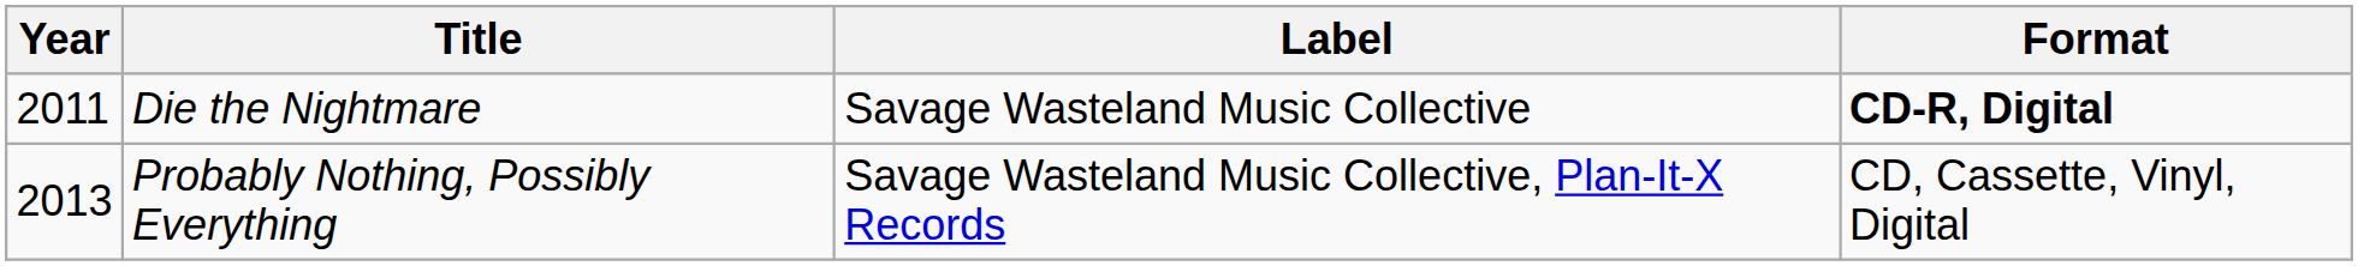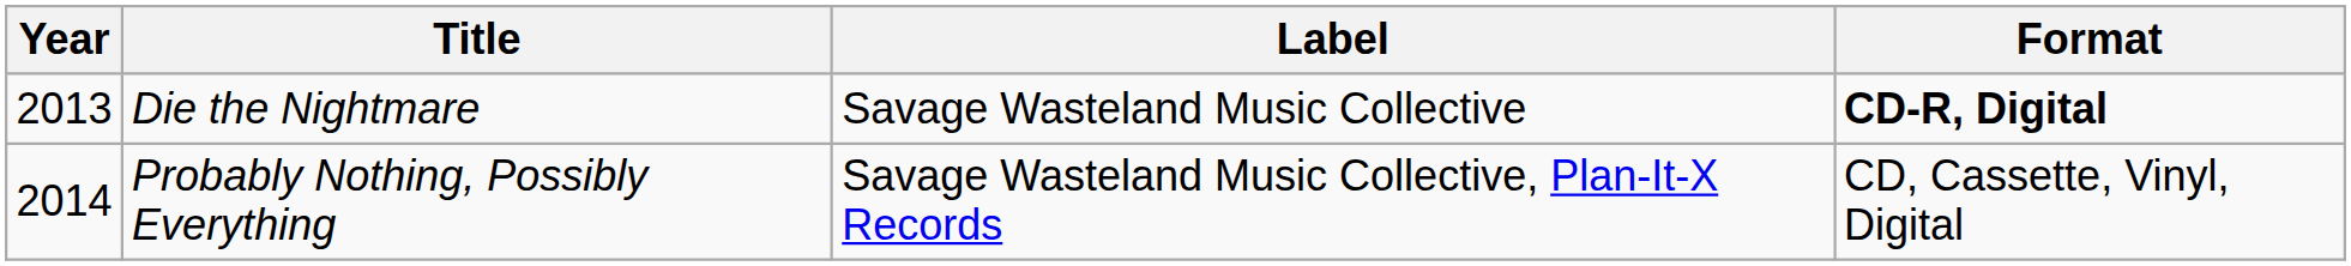Die the Nightmare | Year: 2011 -> 2013
Probably Nothing, Possibly Everything | Year: 2013 -> 2014
